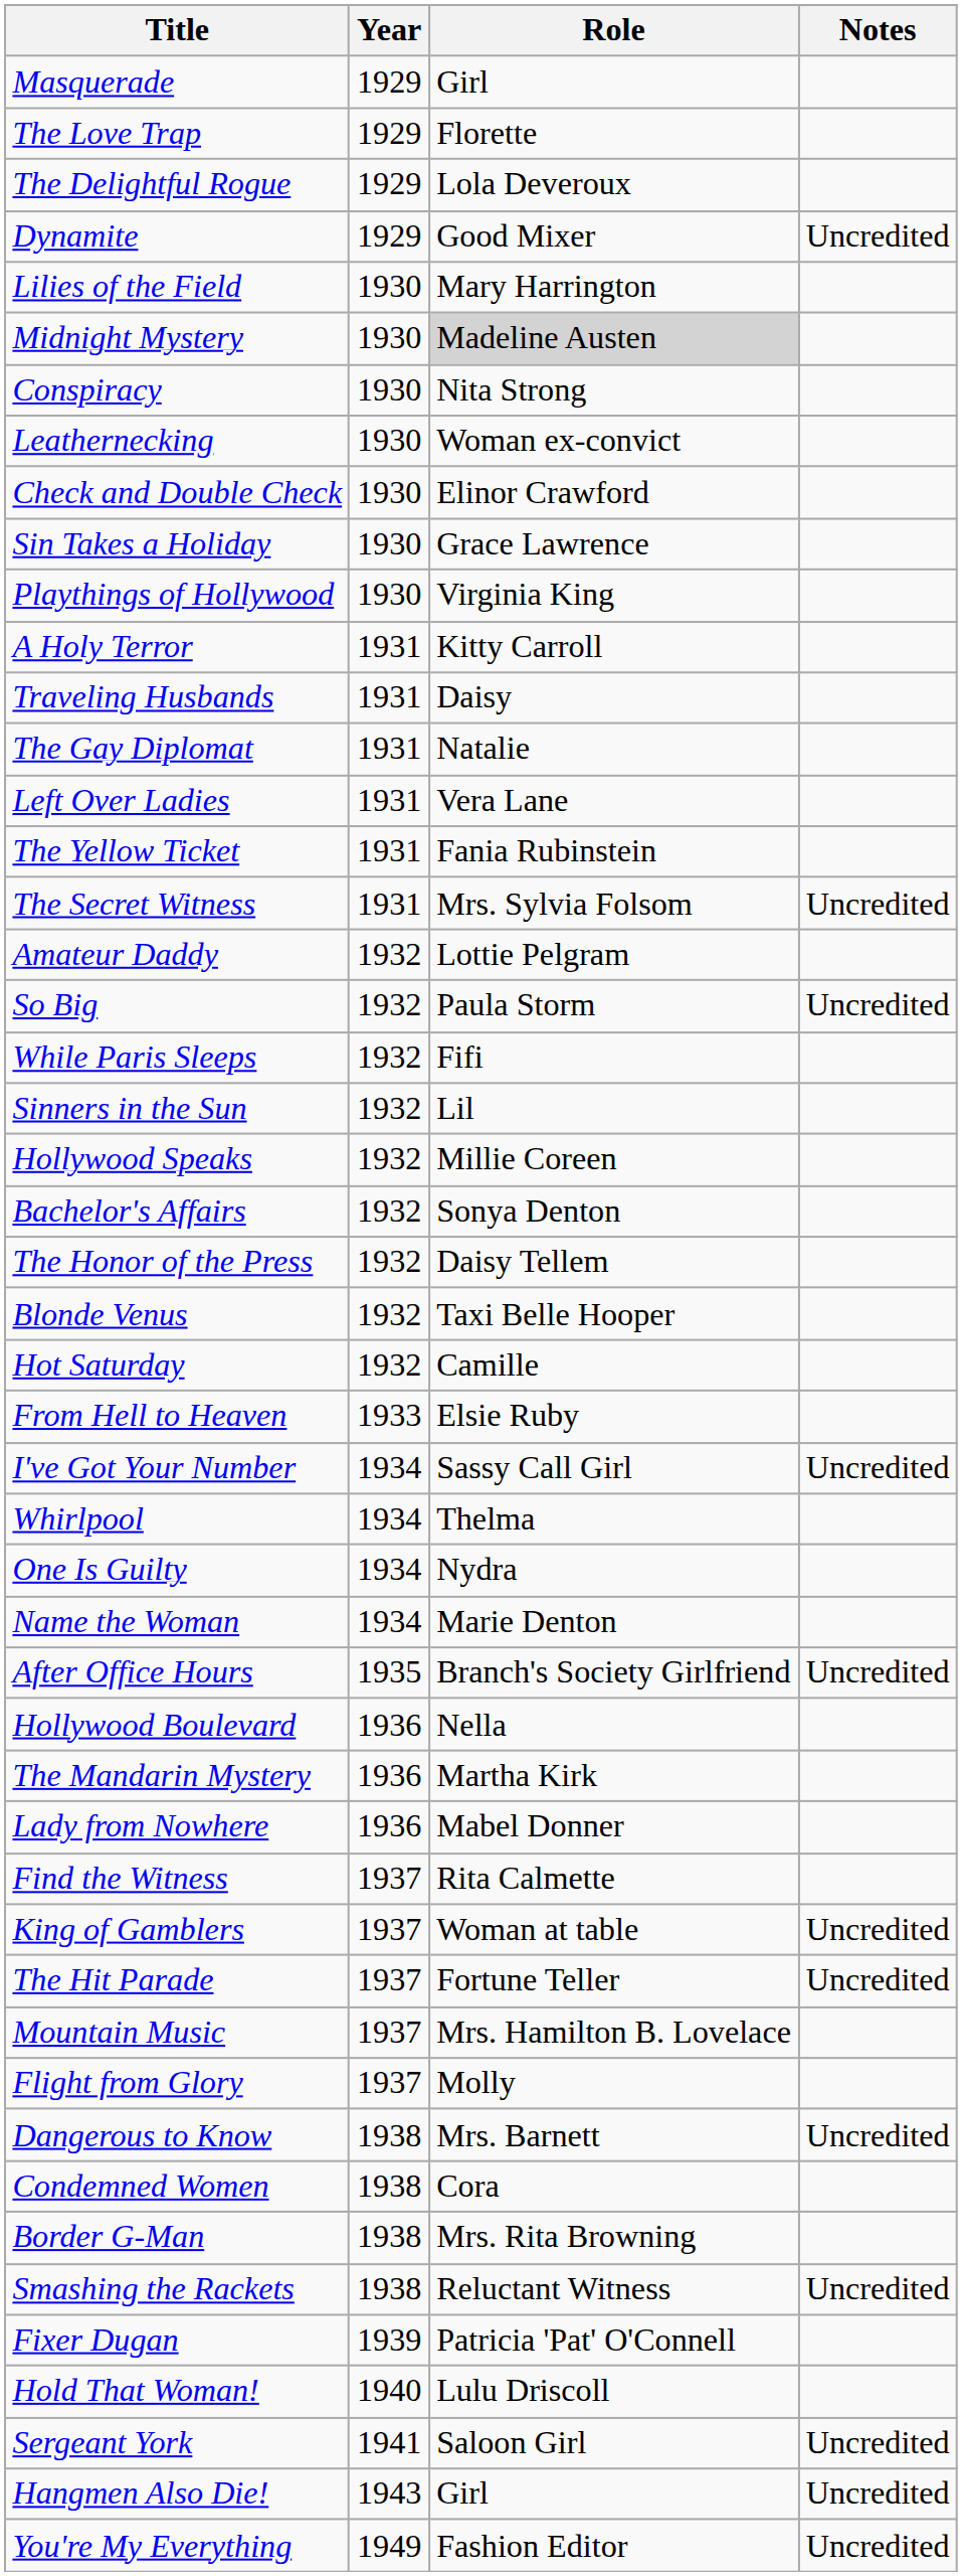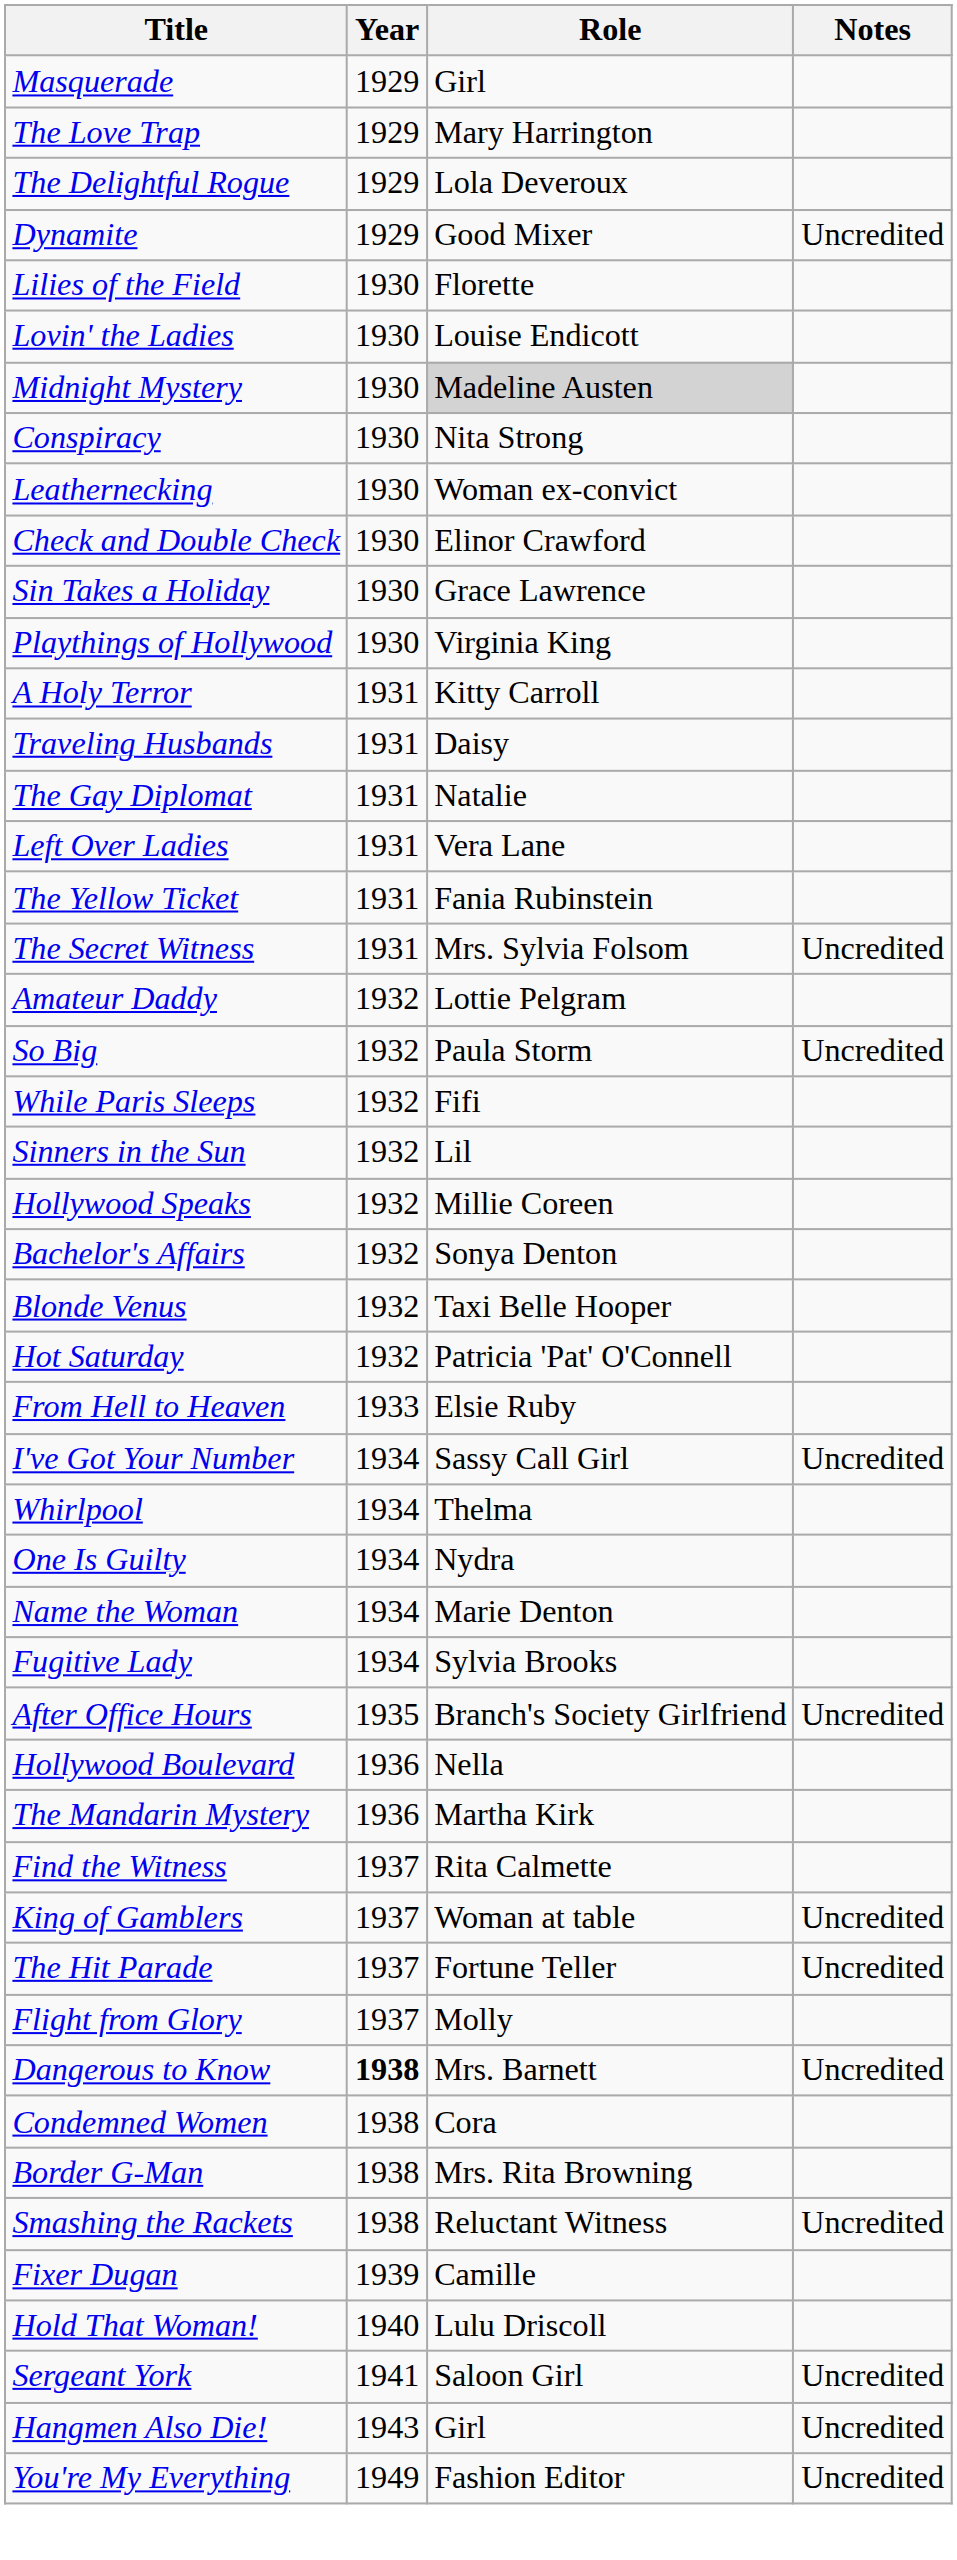The Love Trap | Role: Florette -> Mary Harrington
Lilies of the Field | Role: Mary Harrington -> Florette
+ row: Lovin' the Ladies | 1930 | Louise Endicott
- row: The Honor of the Press | 1932 | Daisy Tellem
Hot Saturday | Role: Camille -> Patricia 'Pat' O'Connell
+ row: Fugitive Lady | 1934 | Sylvia Brooks
- row: Lady from Nowhere | 1936 | Mabel Donner
- row: Mountain Music | 1937 | Mrs. Hamilton B. Lovelace
Dangerous to Know | Year: normal -> bold
Fixer Dugan | Role: Patricia 'Pat' O'Connell -> Camille
